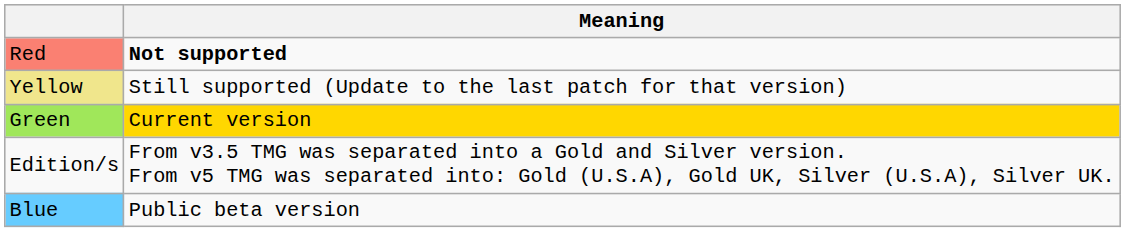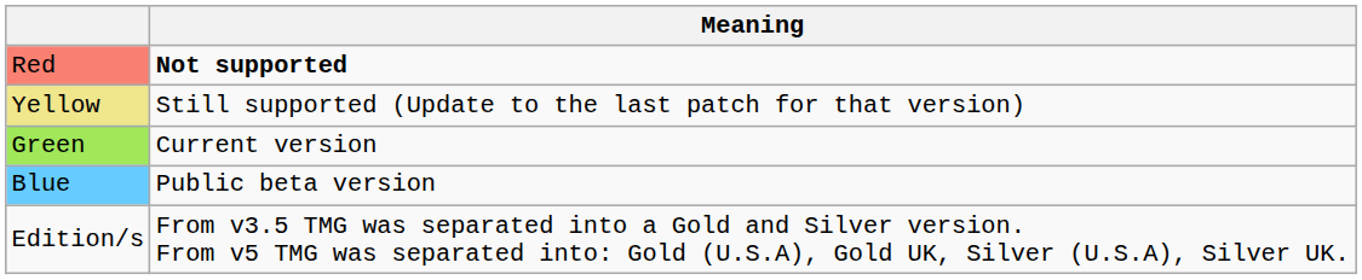Green | Meaning: gold background -> no background
rows swapped: Blue <-> Edition/s
